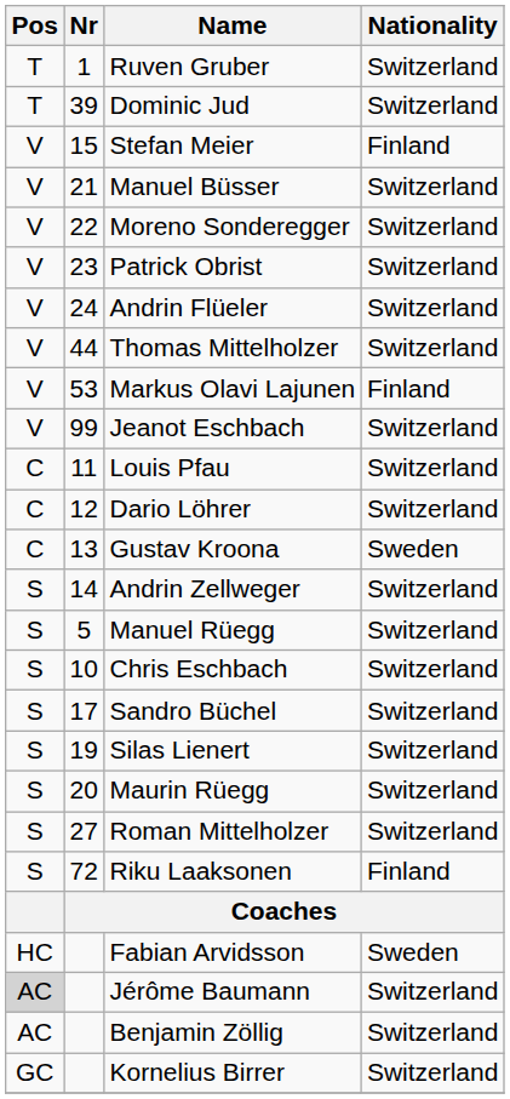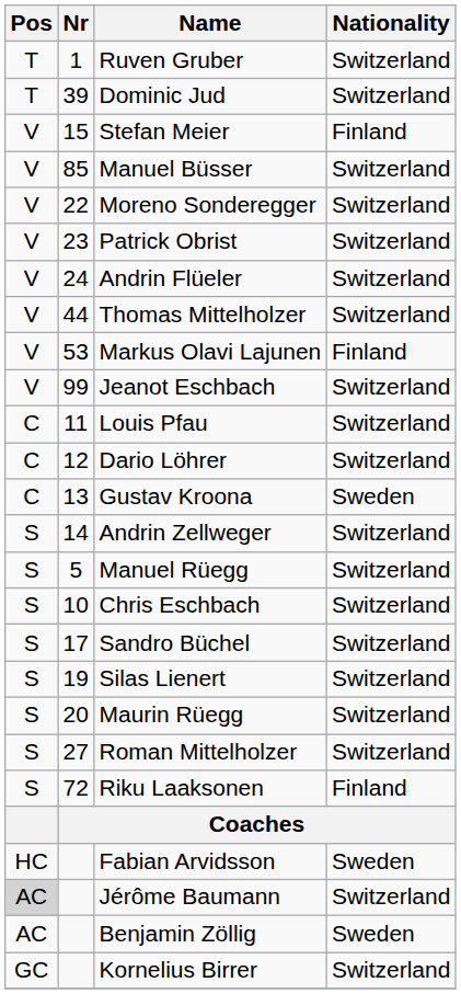Manuel Büsser | Nr: 21 -> 85
Benjamin Zöllig | Nationality: Switzerland -> Sweden
